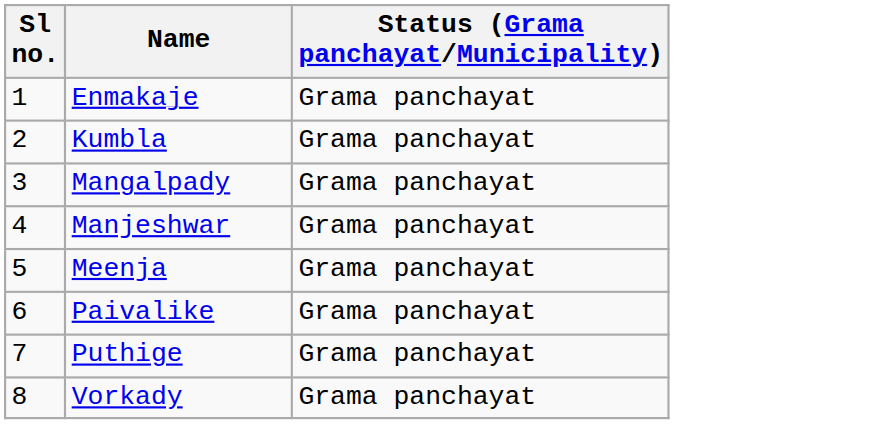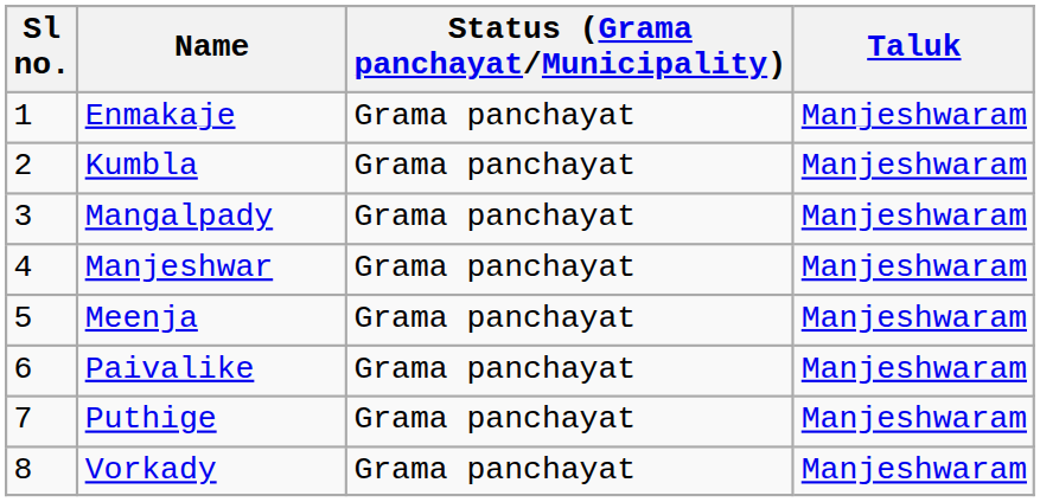+ column: Taluk | Manjeshwaram | Manjeshwaram | Manjeshwaram | Manjeshwaram | Manjeshwaram | Manjeshwaram | Manjeshwaram | Manjeshwaram
